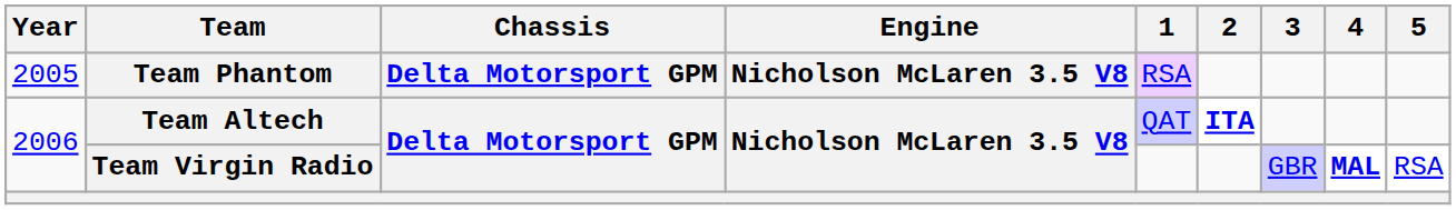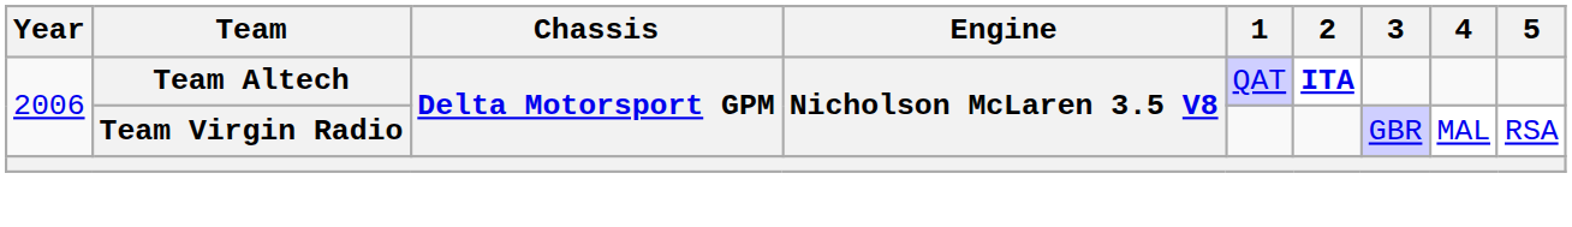- row: 2005 | Team Phantom | Delta Motorsport GPM | Nicholson McLaren 3.5 V8 | RSA
Team Virgin Radio | 4: bold -> normal
